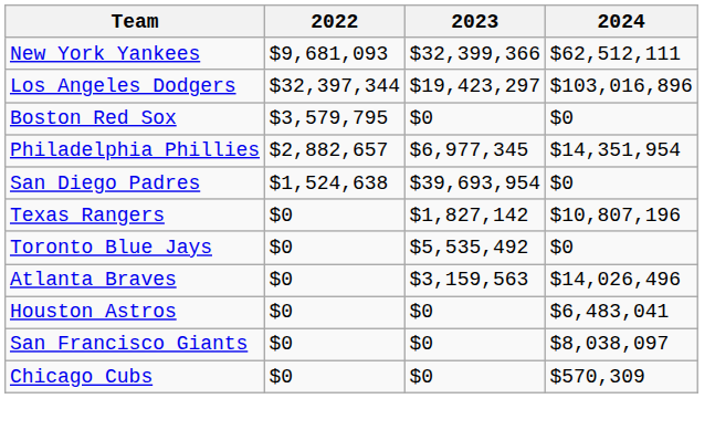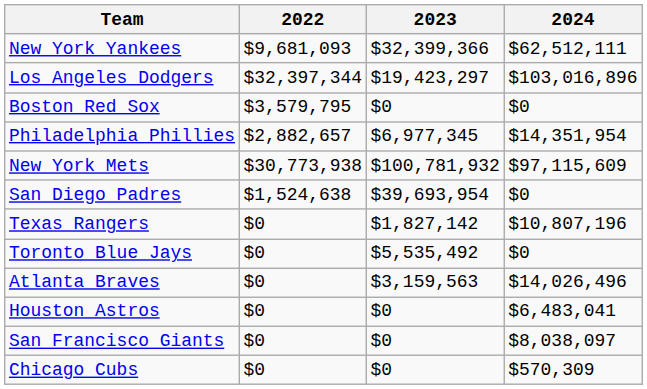+ row: New York Mets | $30,773,938 | $100,781,932 | $97,115,609
